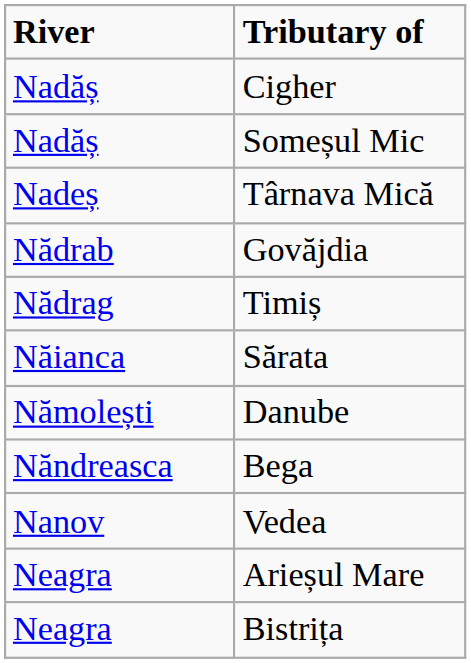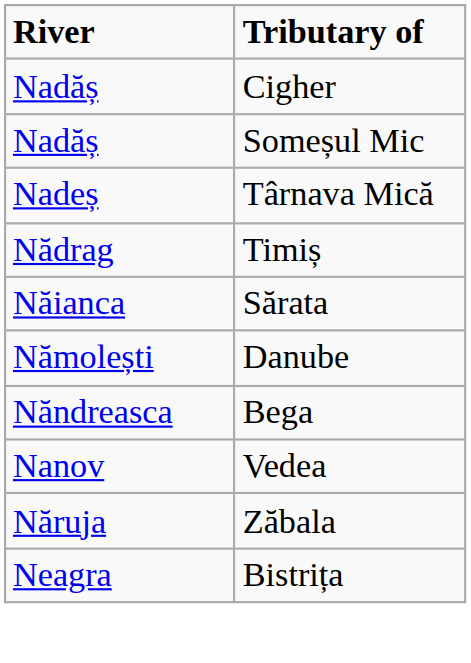- row: Nădrab | Govăjdia
+ row: Năruja | Zăbala
- row: Neagra | Arieșul Mare
